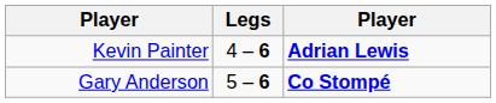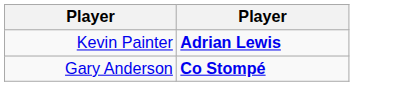- column: Legs | 4 – 6 | 5 – 6
